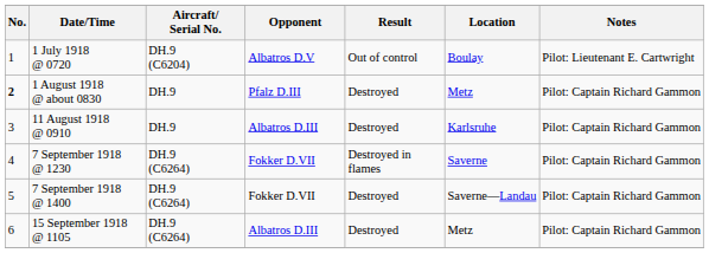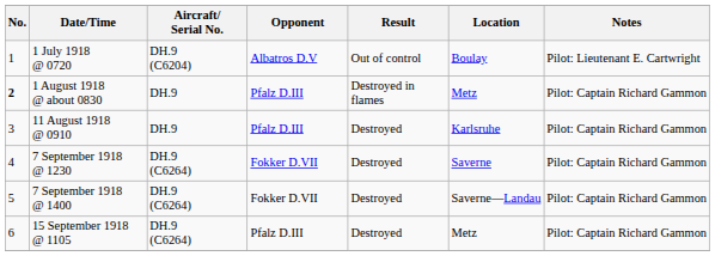1 August 1918 @ about 0830 | Result: Destroyed -> Destroyed in flames
11 August 1918 @ 0910 | Opponent: Albatros D.III -> Pfalz D.III
7 September 1918 @ 1230 | Result: Destroyed in flames -> Destroyed
15 September 1918 @ 1105 | Opponent: Albatros D.III -> Pfalz D.III
